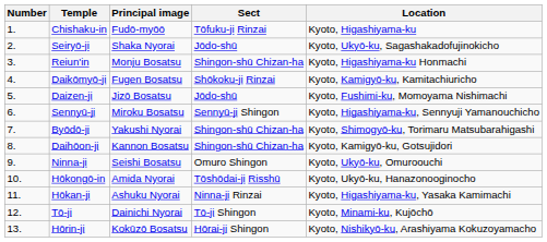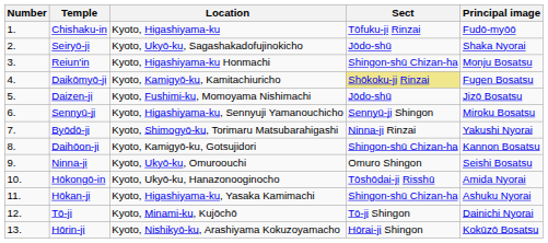columns swapped: Principal image <-> Location
Daikōmyō-ji | Sect: no background -> khaki background
Byōdō-ji | Sect: Shingon-shū Chizan-ha -> Ninna-ji Rinzai
Hōkan-ji | Sect: Ninna-ji Rinzai -> Shingon-shū Chizan-ha
